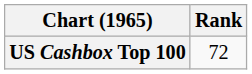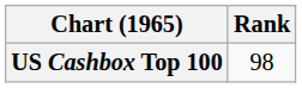US Cashbox Top 100 | Rank: 72 -> 98
